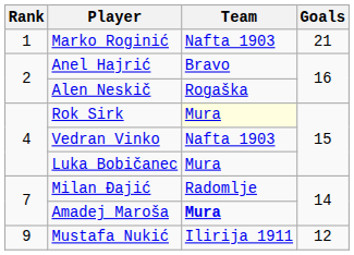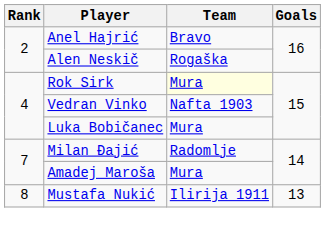- row: 1 | Marko Roginić | Nafta 1903 | 21
Amadej Maroša | Team: bold -> normal
Mustafa Nukić | Rank: 9 -> 8
Mustafa Nukić | Goals: 12 -> 13
